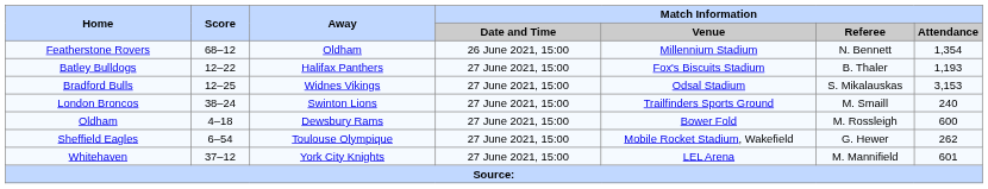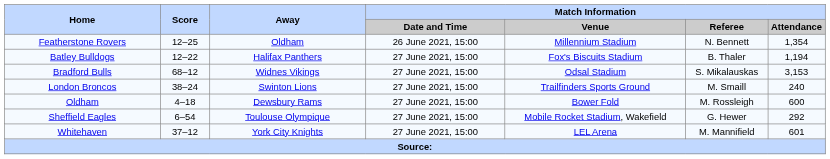Featherstone Rovers | Score: 68–12 -> 12–25
Batley Bulldogs | Match Information / Attendance: 1,193 -> 1,194
Bradford Bulls | Score: 12–25 -> 68–12
Sheffield Eagles | Match Information / Attendance: 262 -> 292
